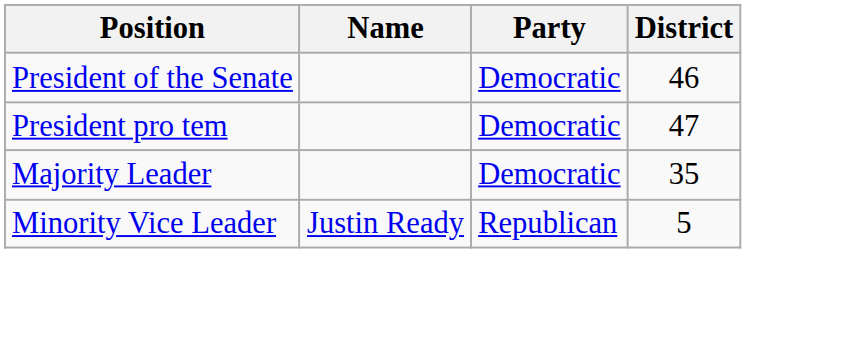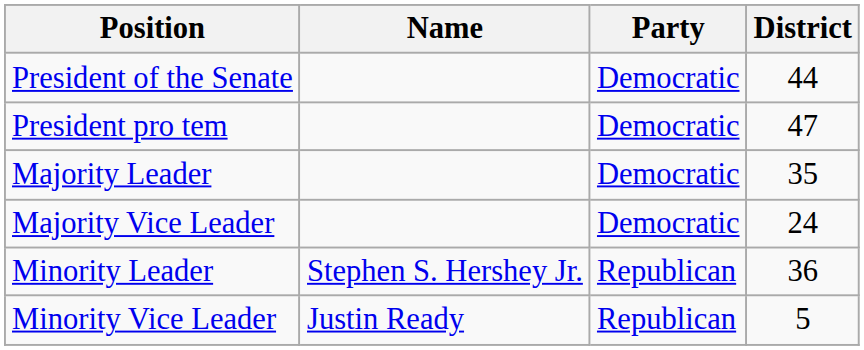President of the Senate | District: 46 -> 44
+ row: Majority Vice Leader | Democratic | 24
+ row: Minority Leader | Stephen S. Hershey Jr. | Republican | 36
